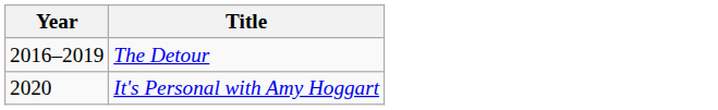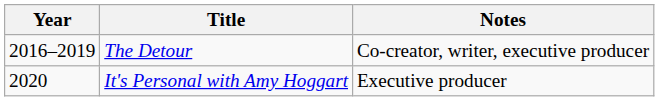+ column: Notes | Co-creator, writer, executive producer | Executive producer
